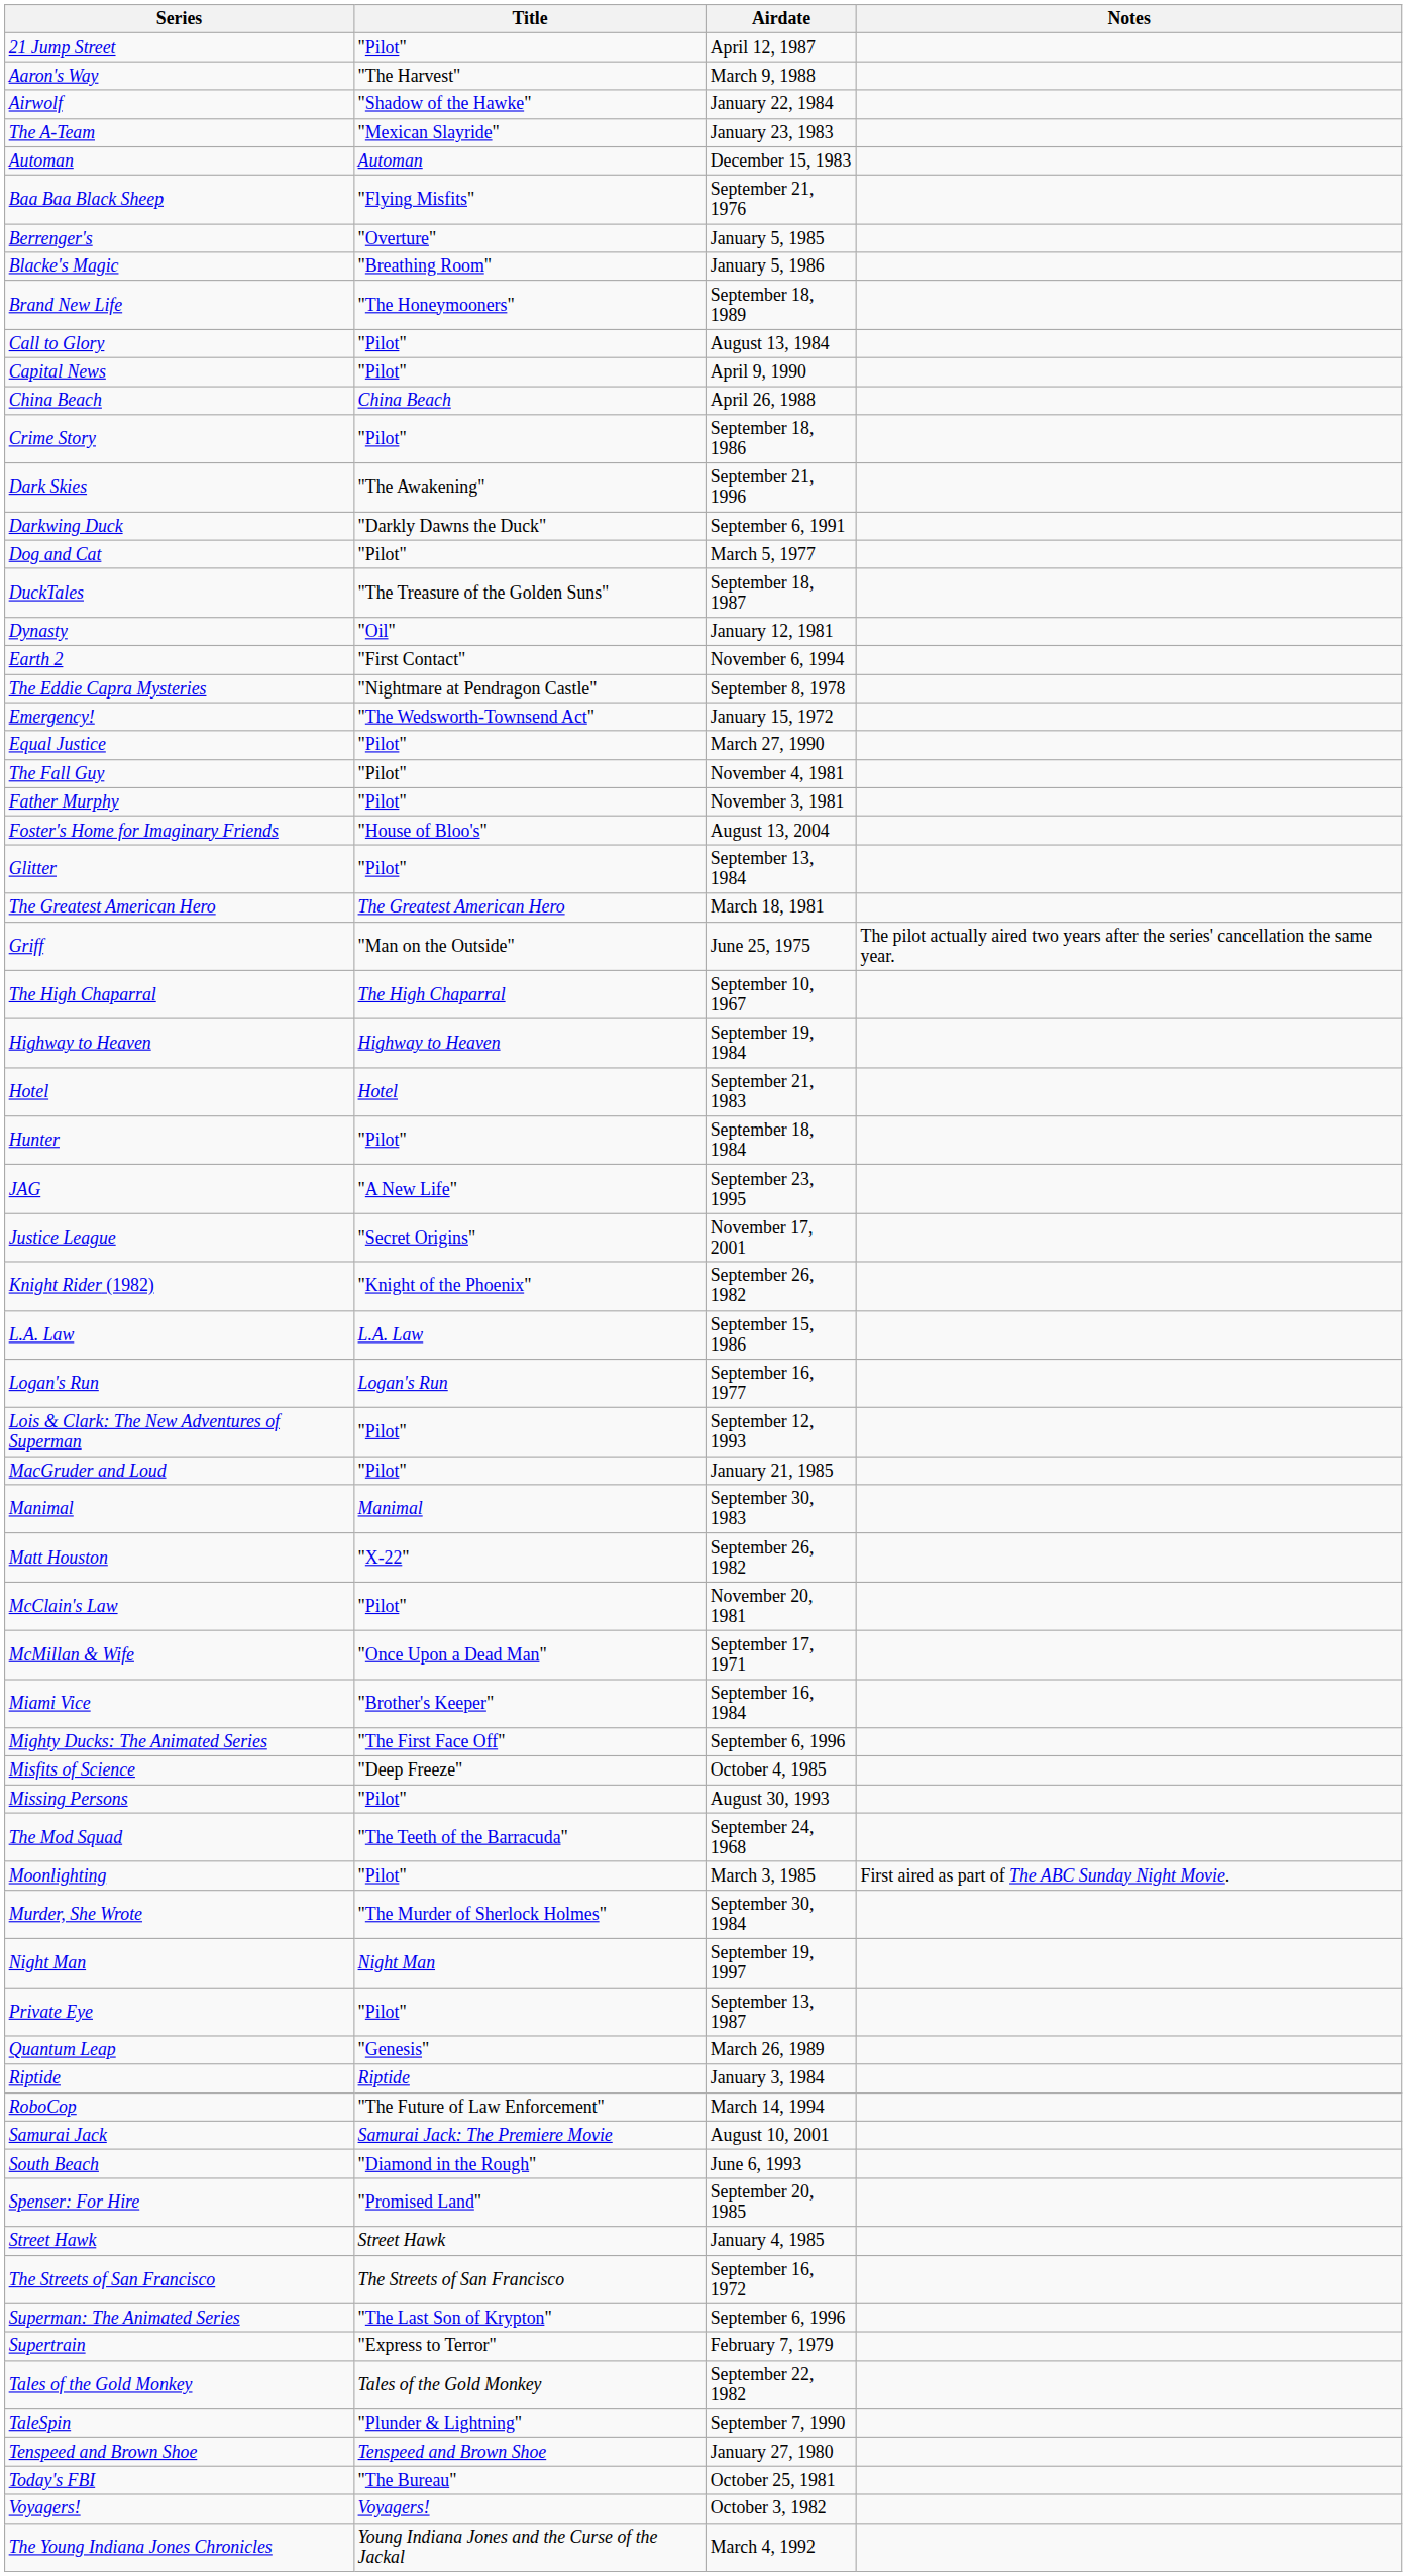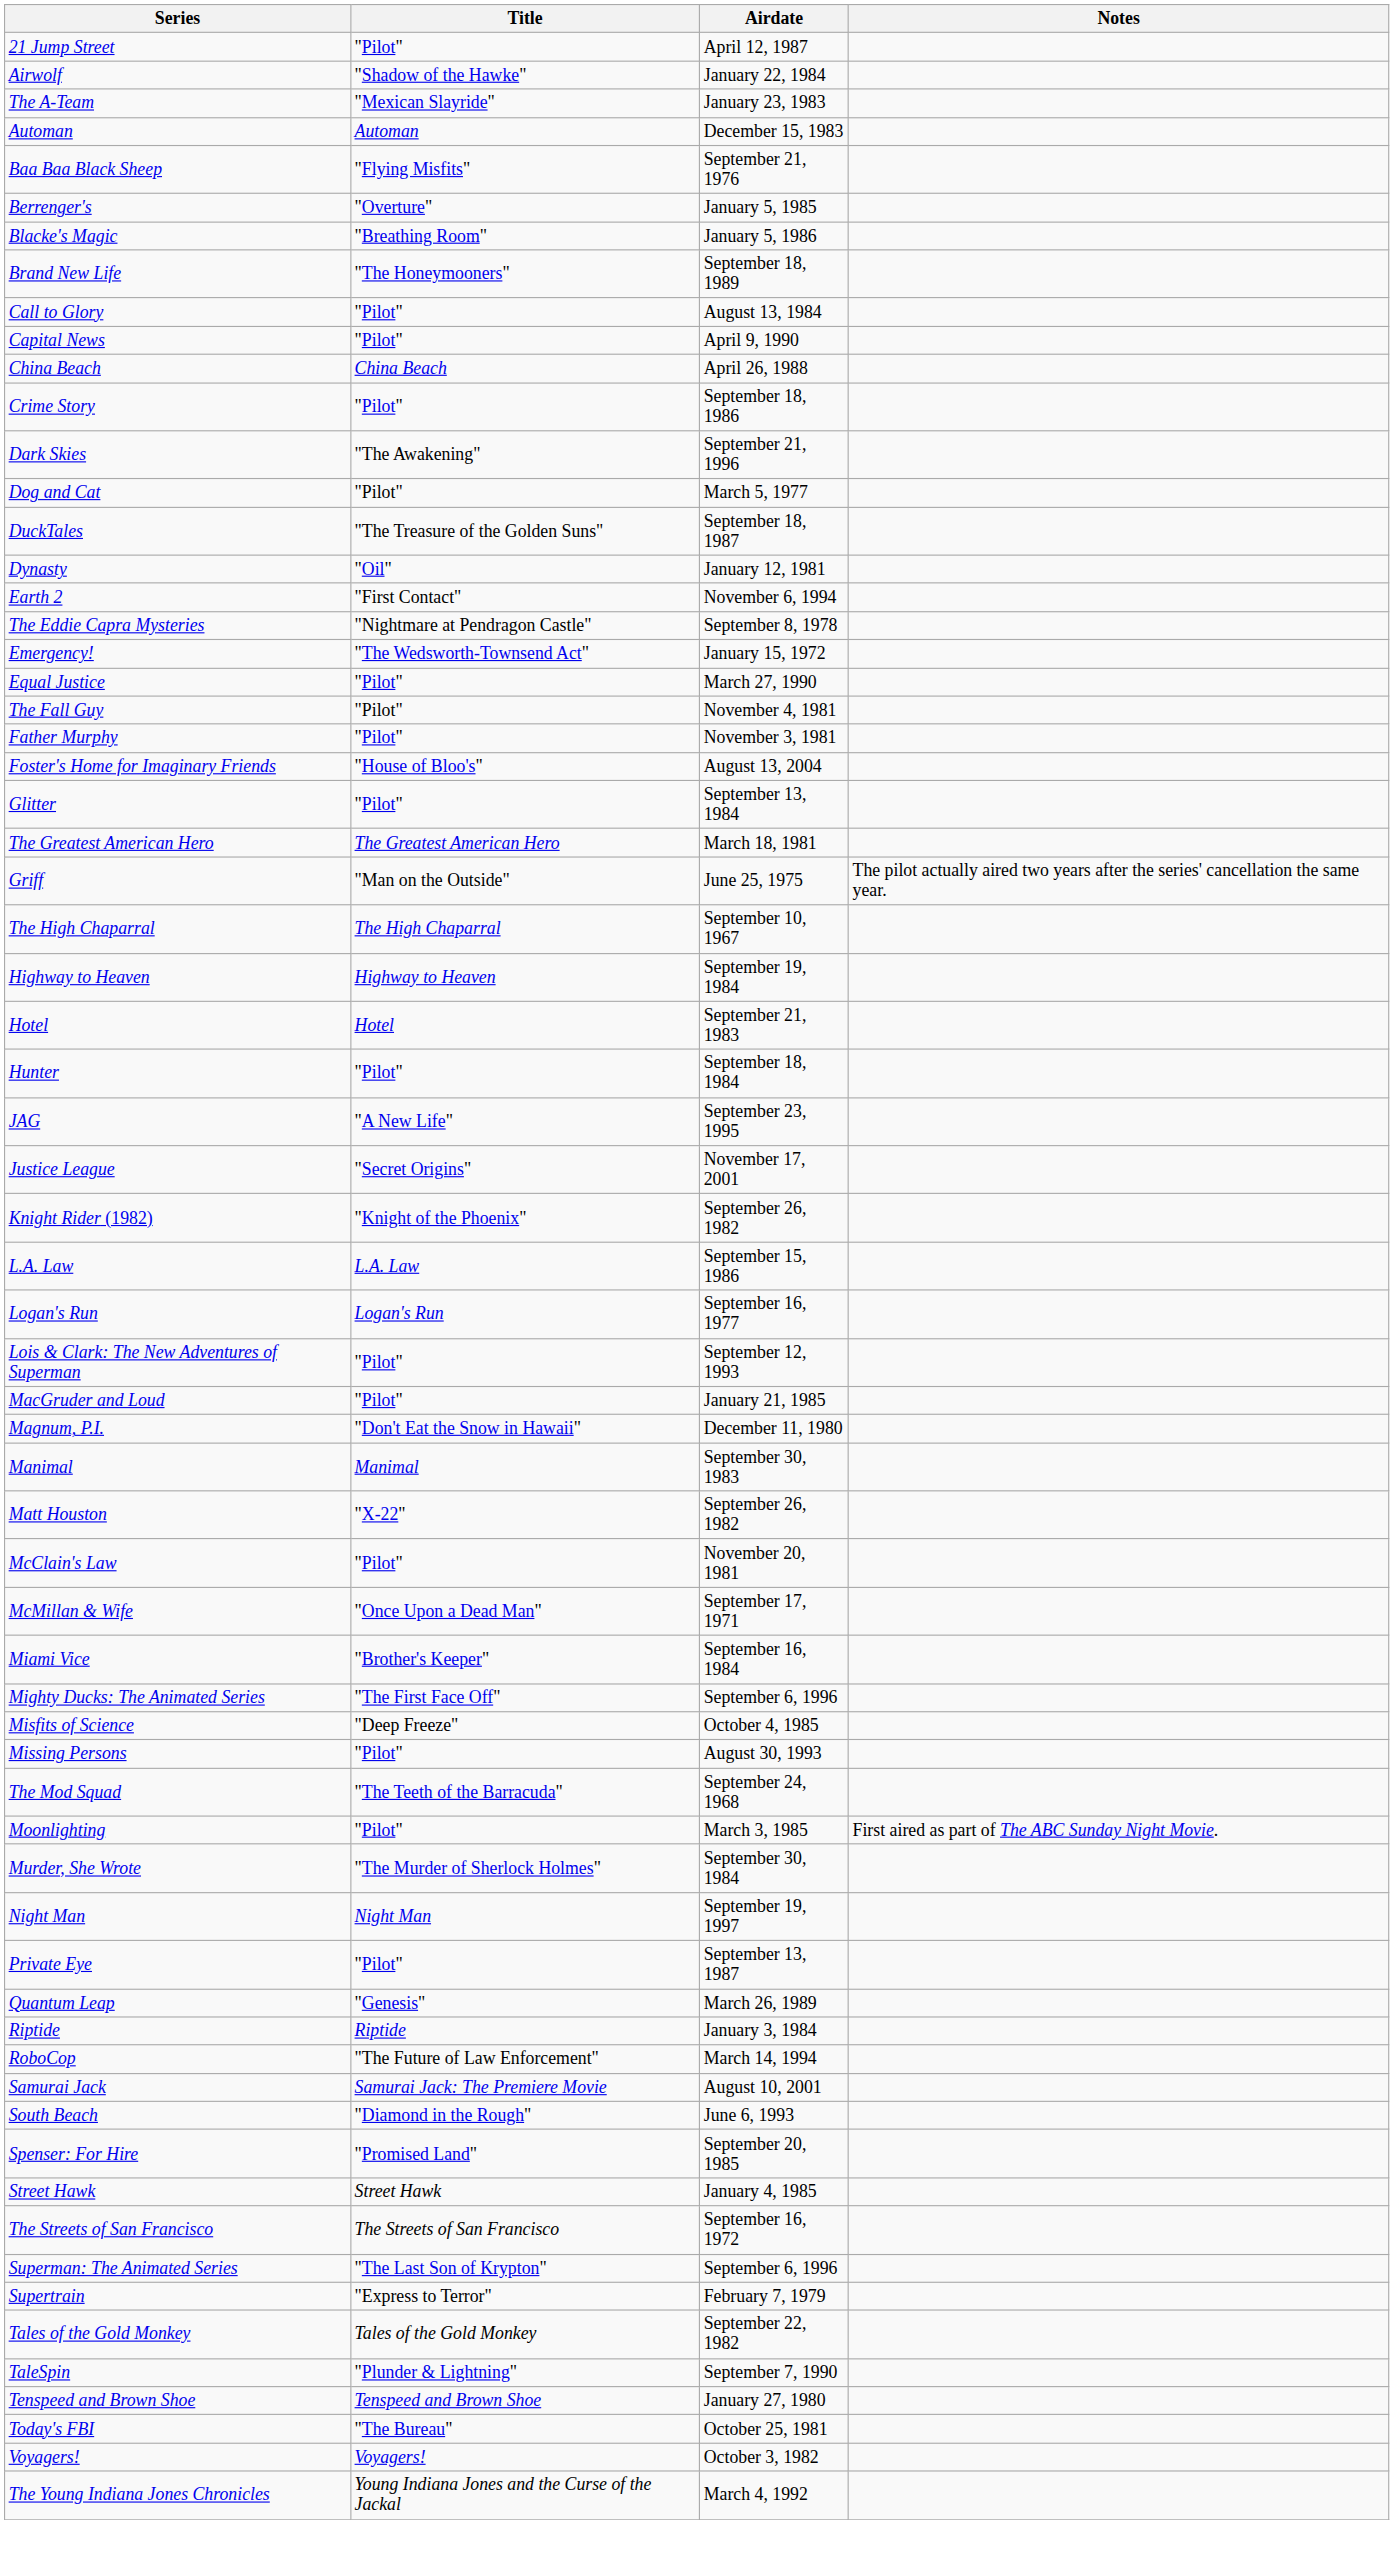- row: Aaron's Way | "The Harvest" | March 9, 1988
- row: Darkwing Duck | "Darkly Dawns the Duck" | September 6, 1991
+ row: Magnum, P.I. | "Don't Eat the Snow in Hawaii" | December 11, 1980
